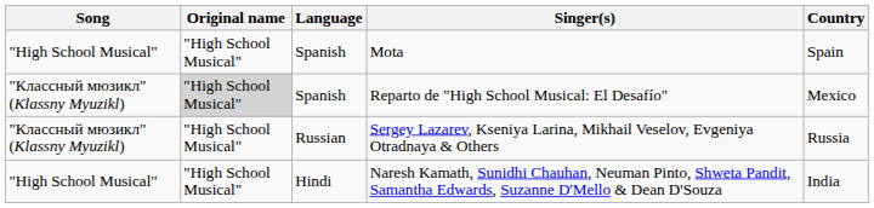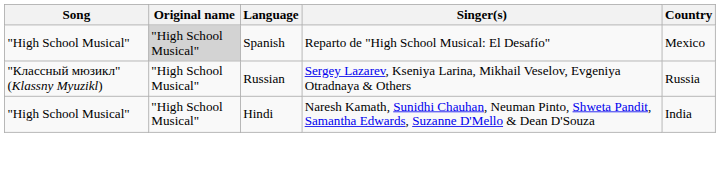- row: "High School Musical" | "High School Musical" | Spanish | Mota | Spain
Reparto de "High School Musical: El Desafío" | Song: "Классный мюзикл" (Klassny Myuzikl) -> "High School Musical"
